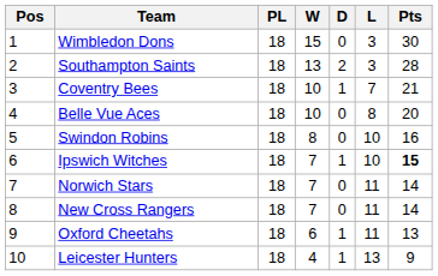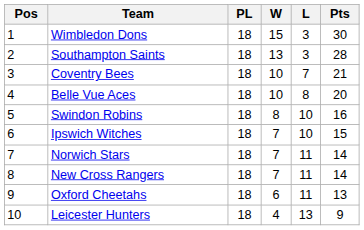- column: D | 0 | 2 | 1 | 0 | 0 | 1 | 0 | 0 | 1 | 1
Ipswich Witches | Pts: bold -> normal
